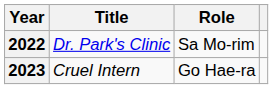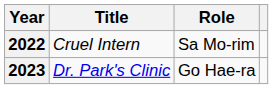2022 | Title: Dr. Park's Clinic -> Cruel Intern
2023 | Title: Cruel Intern -> Dr. Park's Clinic
